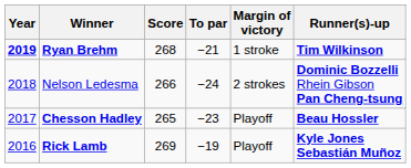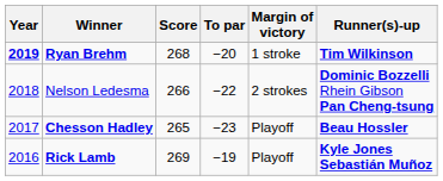Ryan Brehm | To par: −21 -> −20
Nelson Ledesma | To par: −24 -> −22
